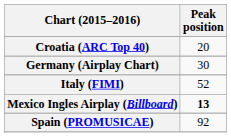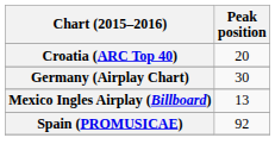- row: Italy (FIMI) | 52
Mexico Ingles Airplay (Billboard) | Peak position: bold -> normal
